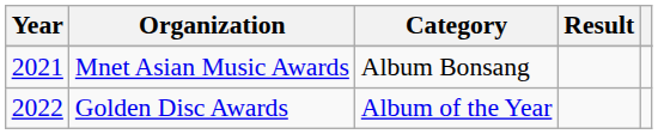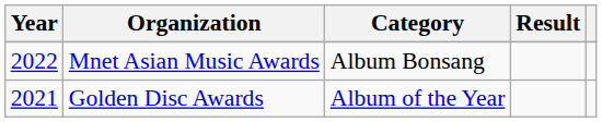Mnet Asian Music Awards | Year: 2021 -> 2022
Golden Disc Awards | Year: 2022 -> 2021
